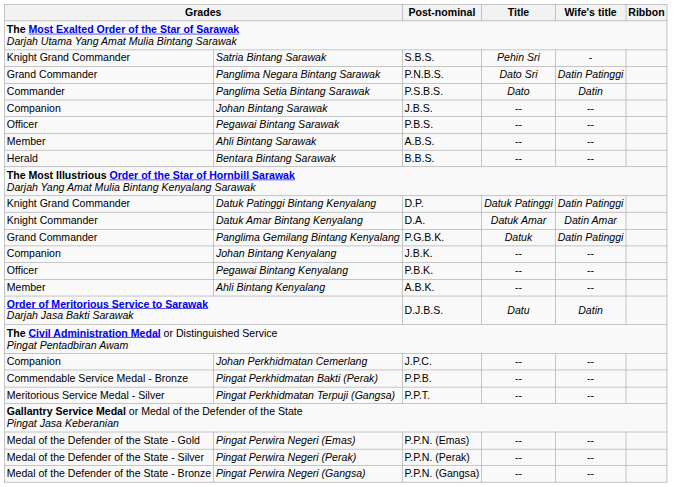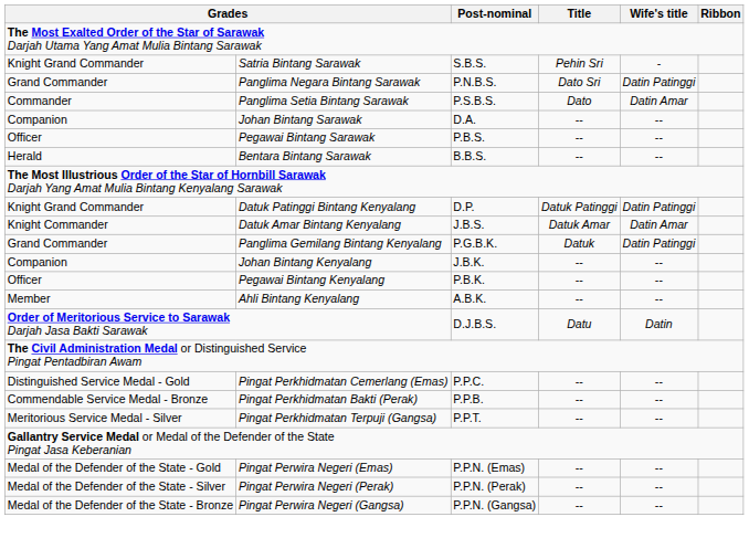Panglima Setia Bintang Sarawak | Wife's title: Datin -> Datin Amar
Johan Bintang Sarawak | Post-nominal: J.B.S. -> D.A.
- row: Member | Ahli Bintang Sarawak | A.B.S. | -- | --
Datuk Amar Bintang Kenyalang | Post-nominal: D.A. -> J.B.S.
- row: Companion | Johan Perkhidmatan Cemerlang | J.P.C. | -- | --
+ row: Distinguished Service Medal - Gold | Pingat Perkhidmatan Cemerlang (Emas) | P.P.C. | -- | --
